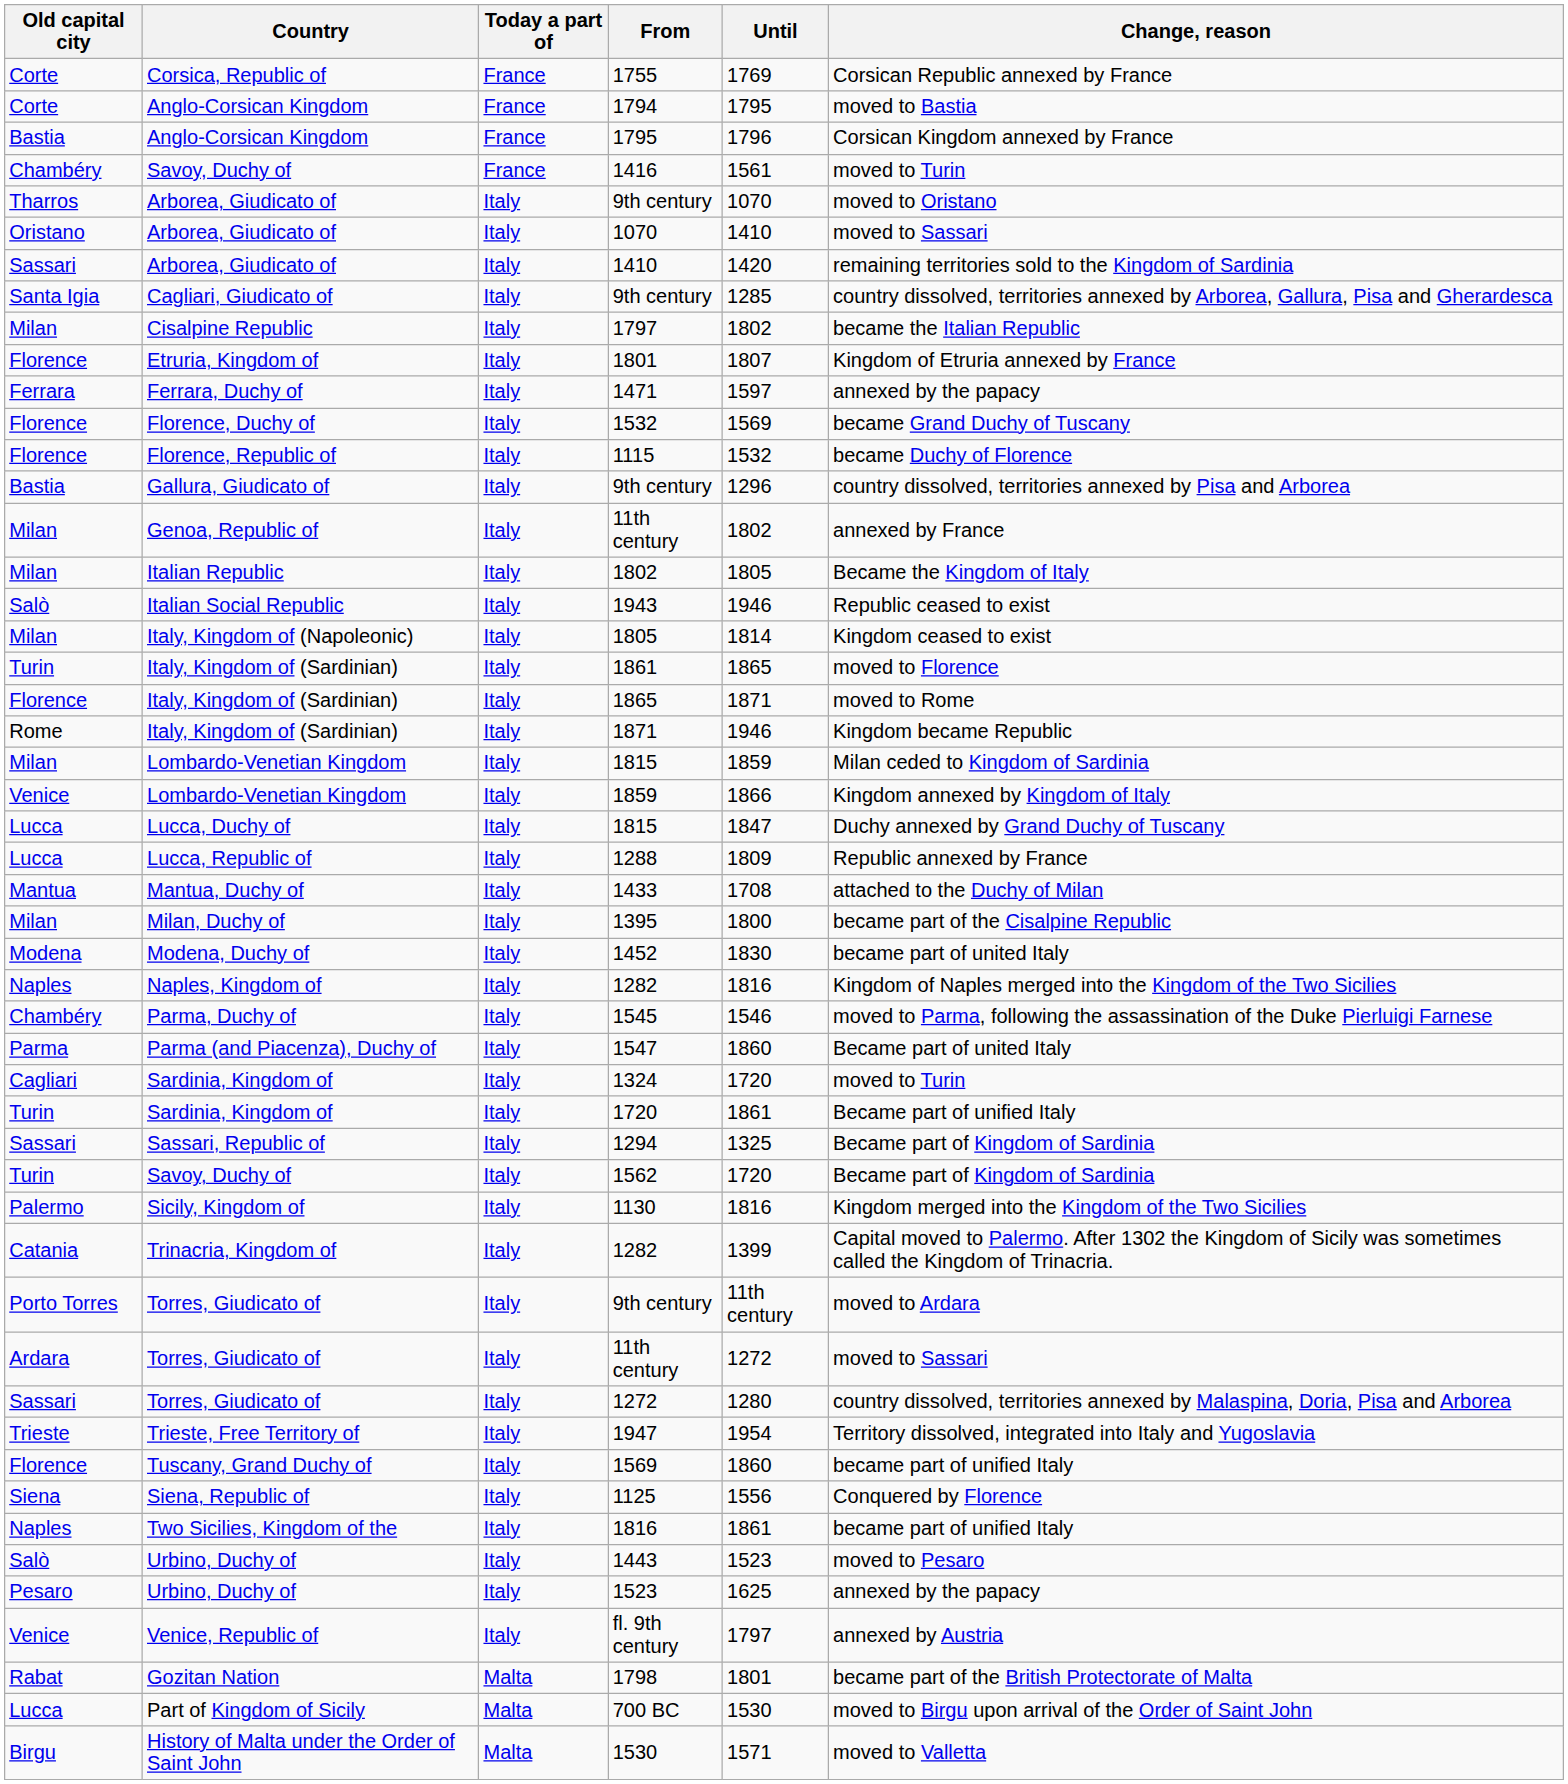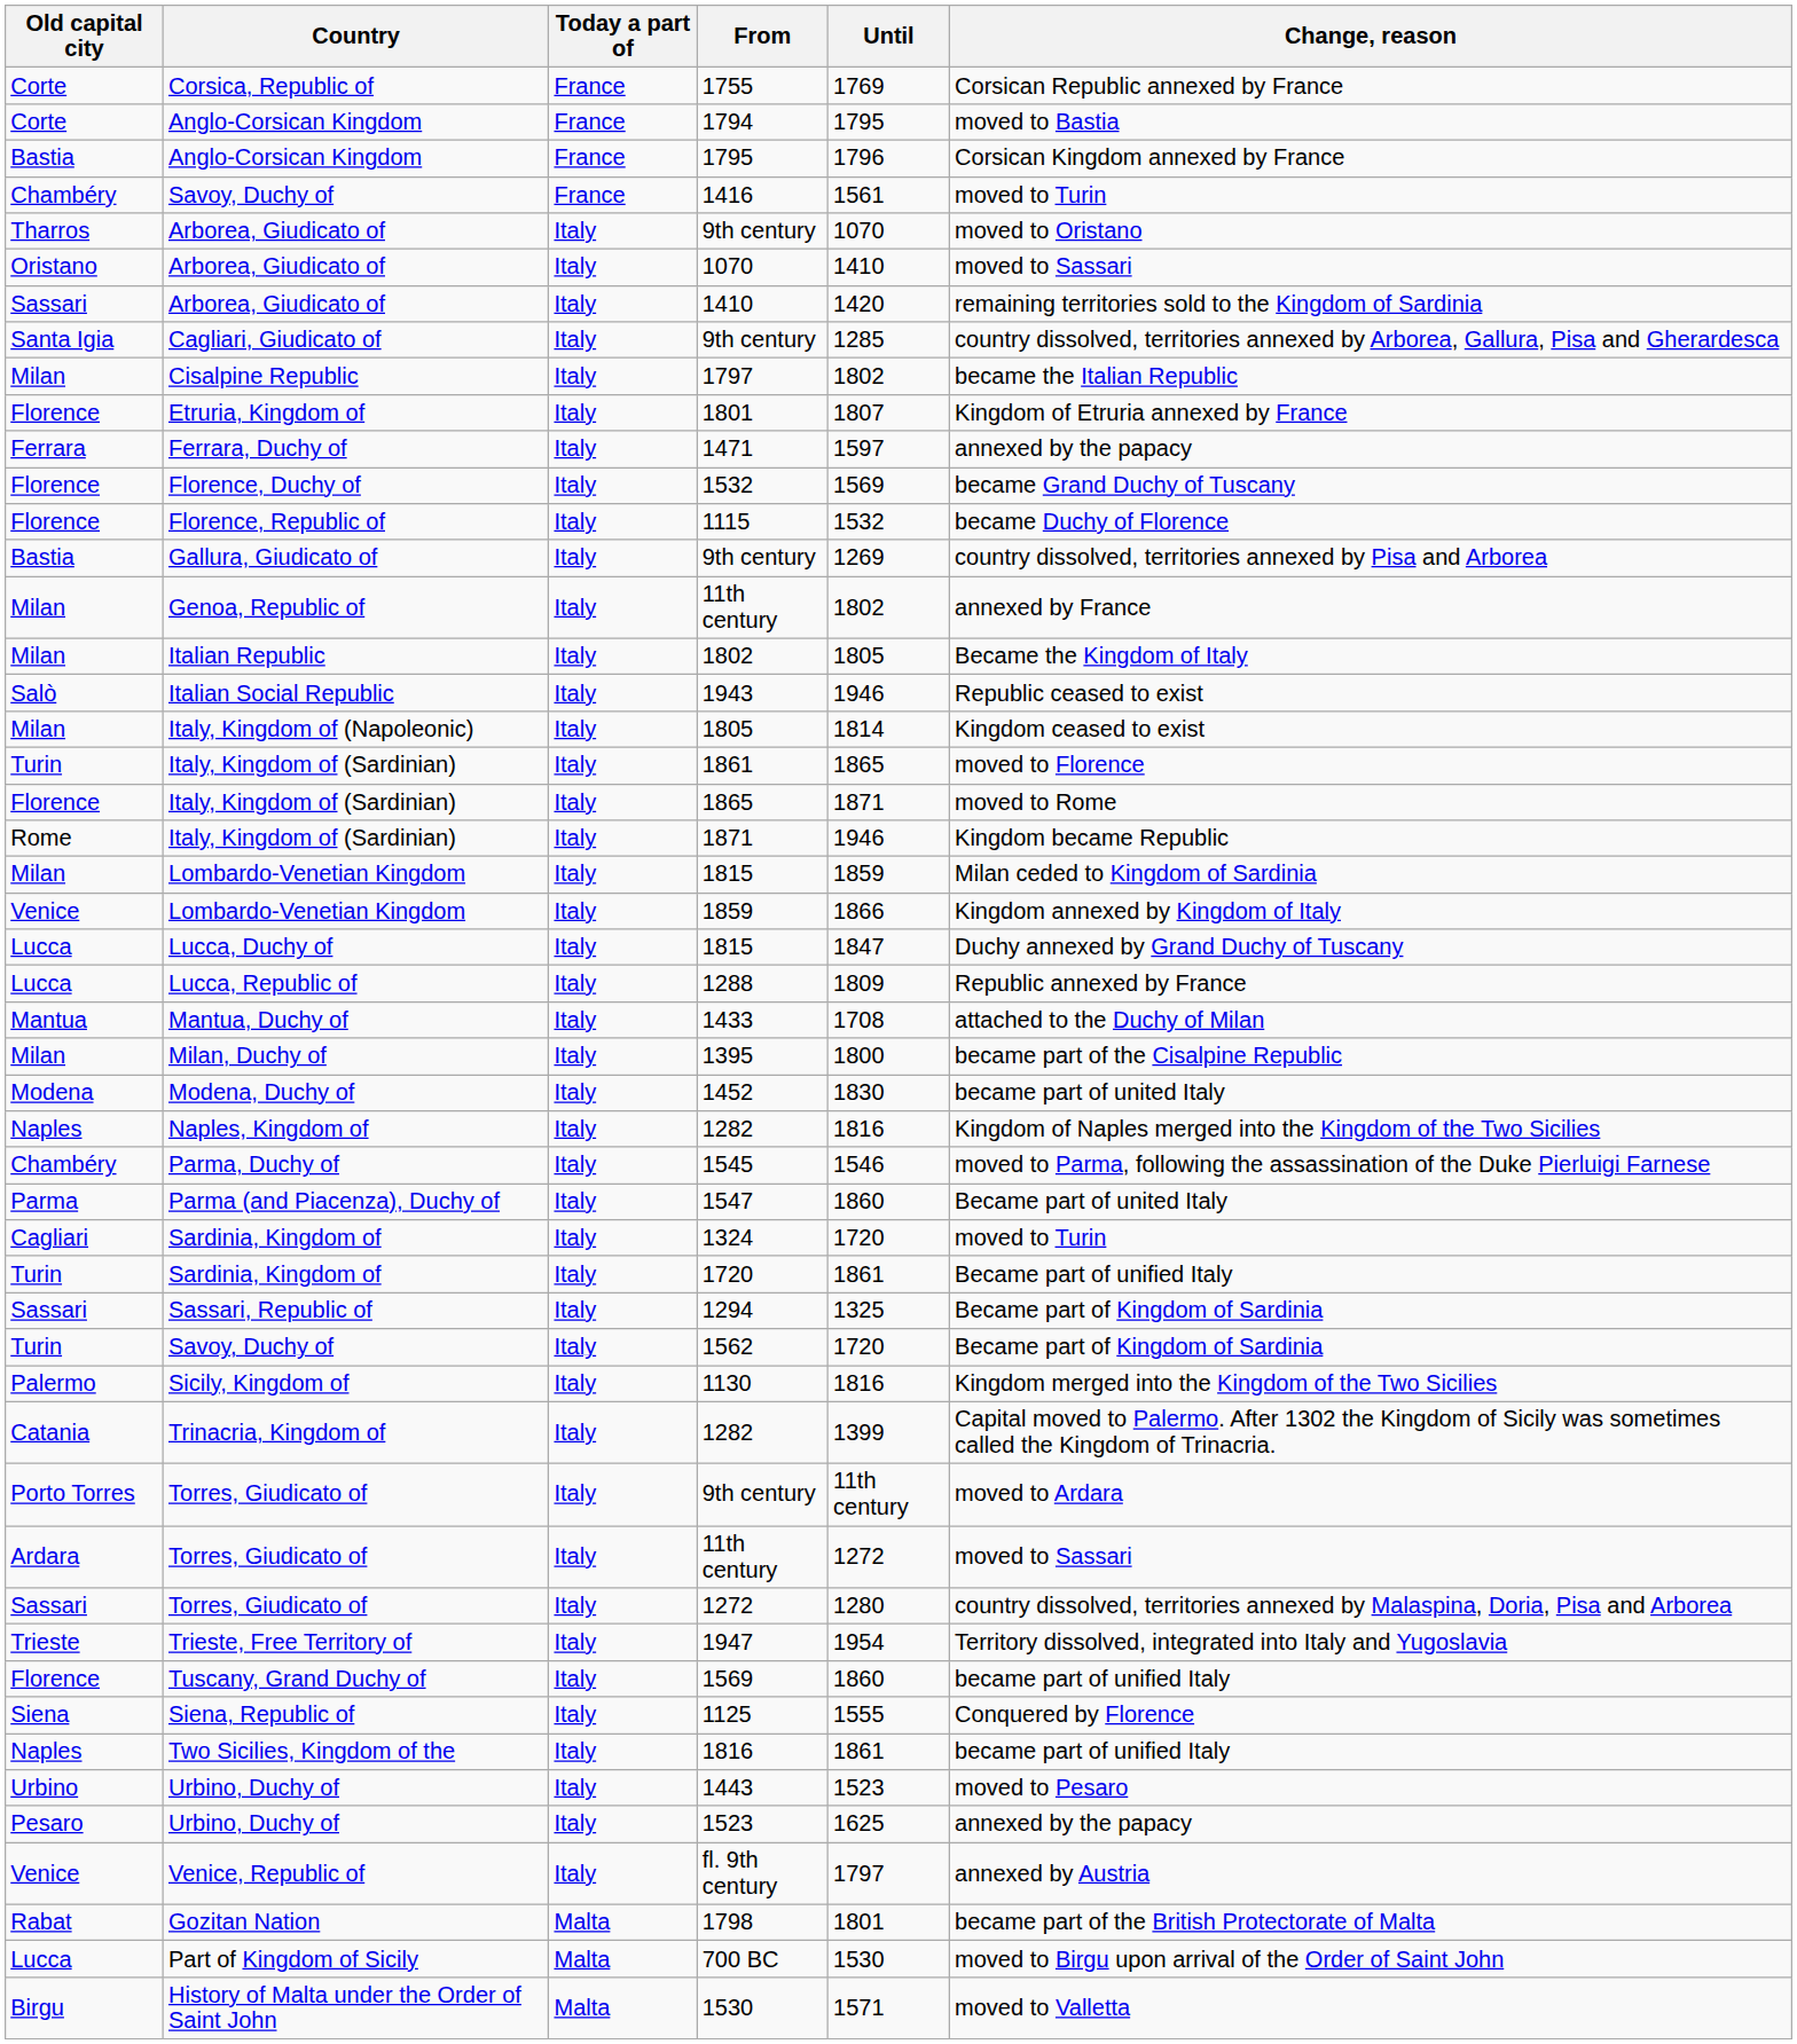Gallura, Giudicato of / 9th century | Until: 1296 -> 1269
1125 | Until: 1556 -> 1555
1443 | Old capital city: Salò -> Urbino
